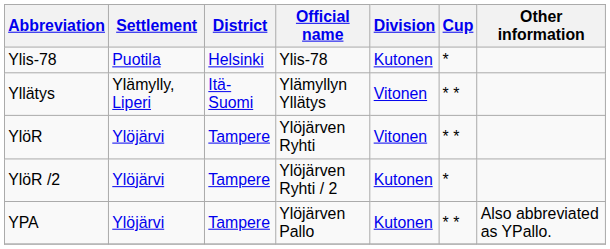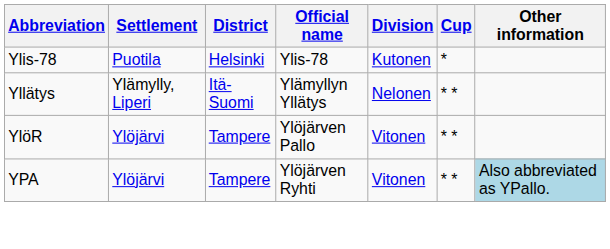Yllätys | Division: Vitonen -> Nelonen
YlöR | Official name: Ylöjärven Ryhti -> Ylöjärven Pallo
- row: YlöR /2 | Ylöjärvi | Tampere | Ylöjärven Ryhti / 2 | Kutonen | *
YPA | Official name: Ylöjärven Pallo -> Ylöjärven Ryhti
YPA | Division: Kutonen -> Vitonen
YPA | Other information: no background -> lightblue background
